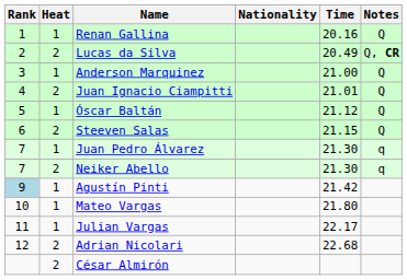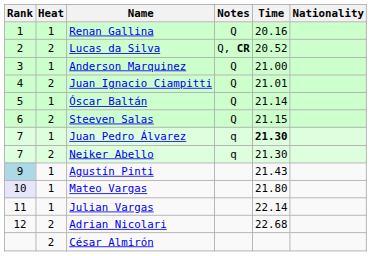columns swapped: Nationality <-> Notes
Lucas da Silva | Time: 20.49 -> 20.52
Óscar Baltán | Time: 21.12 -> 21.14
Juan Pedro Álvarez | Time: normal -> bold
Agustín Pinti | Time: 21.42 -> 21.43
Mateo Vargas | Rank: no background -> lavender background
Julian Vargas | Time: 22.17 -> 22.14
